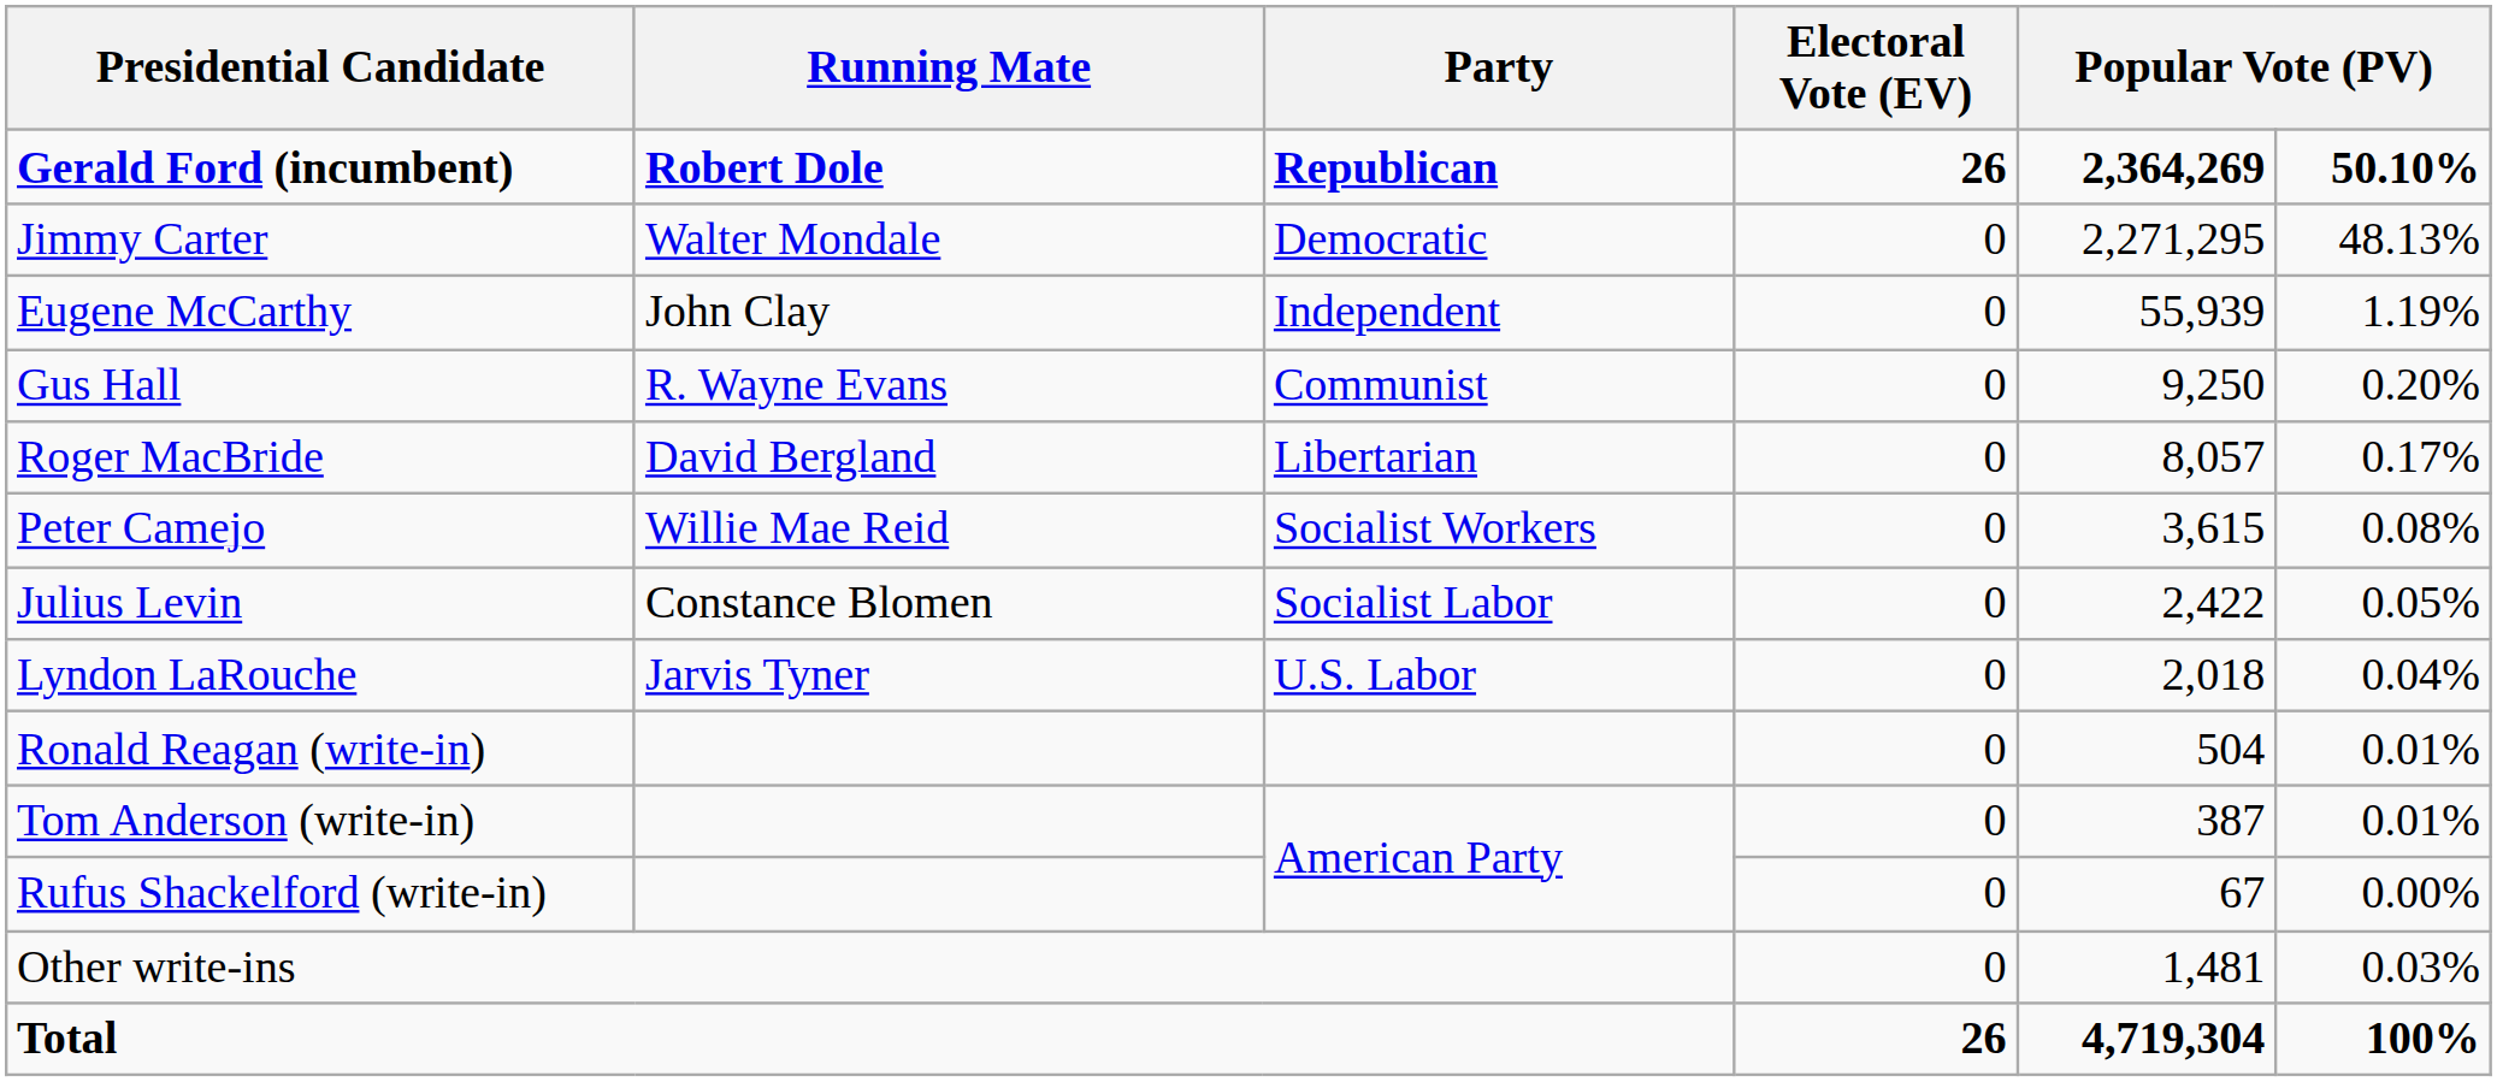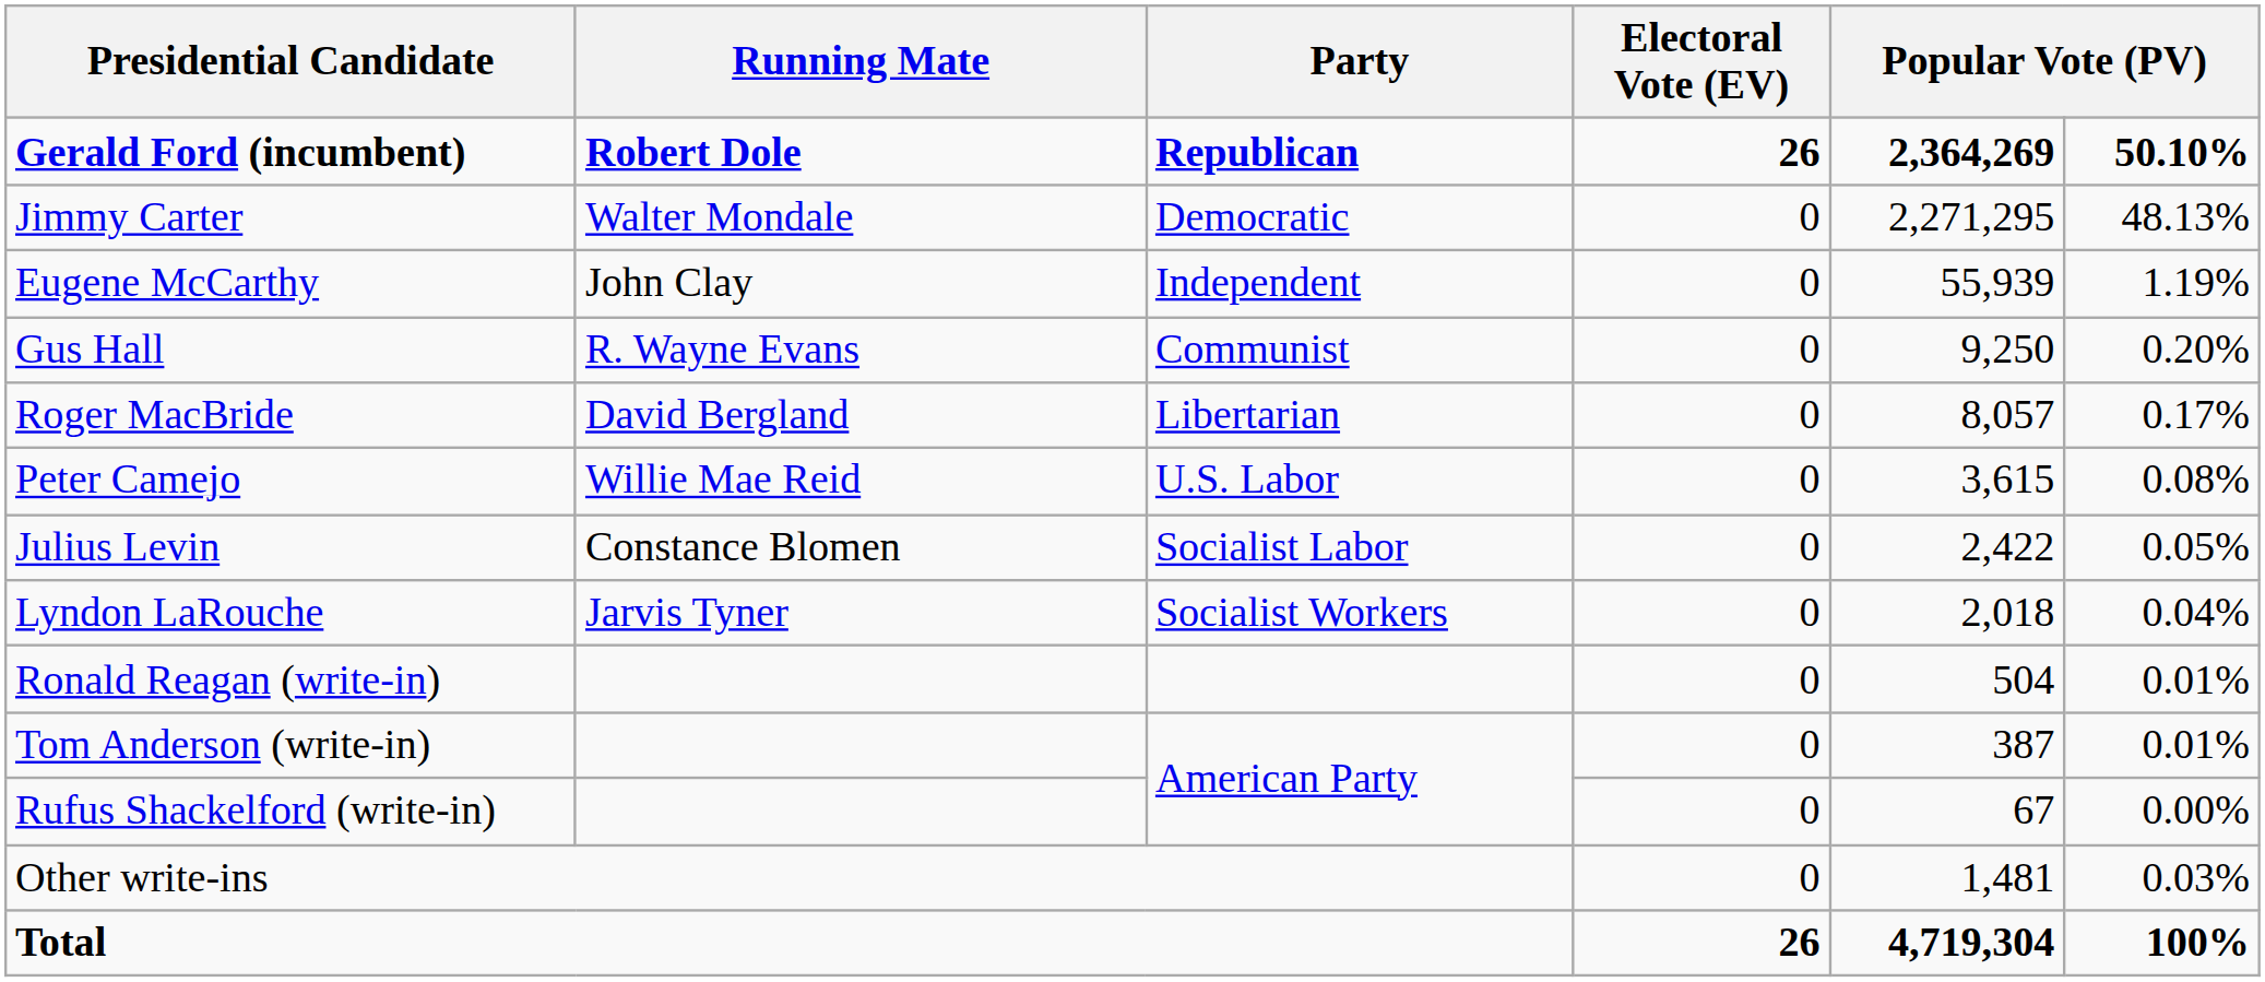Peter Camejo | Party: Socialist Workers -> U.S. Labor
Lyndon LaRouche | Party: U.S. Labor -> Socialist Workers
